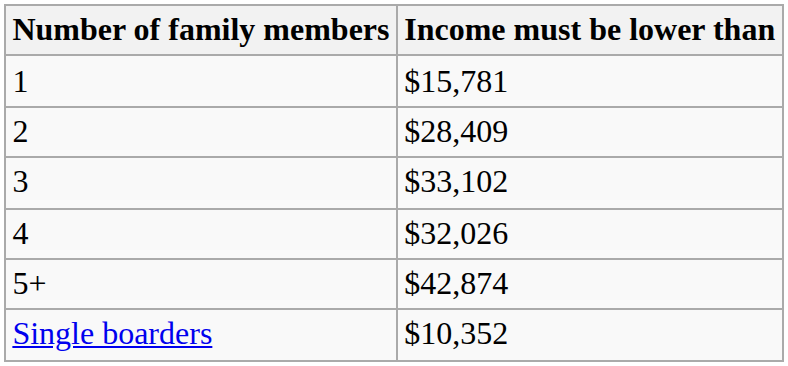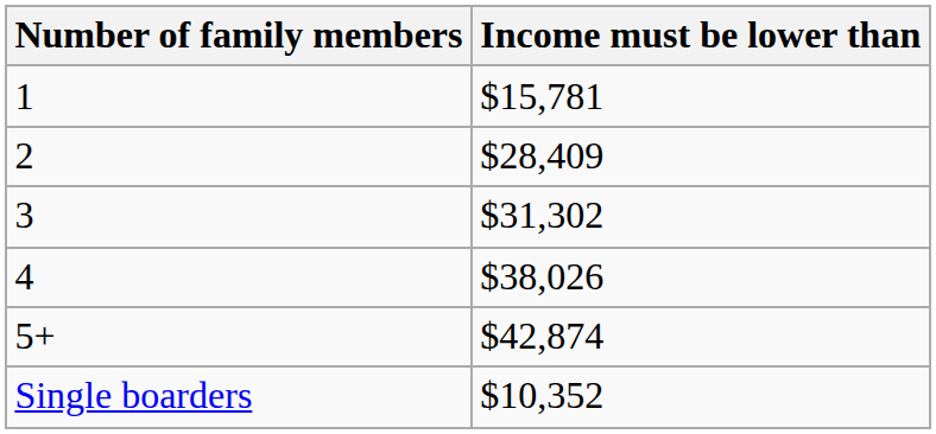3 | Income must be lower than: $33,102 -> $31,302
4 | Income must be lower than: $32,026 -> $38,026
